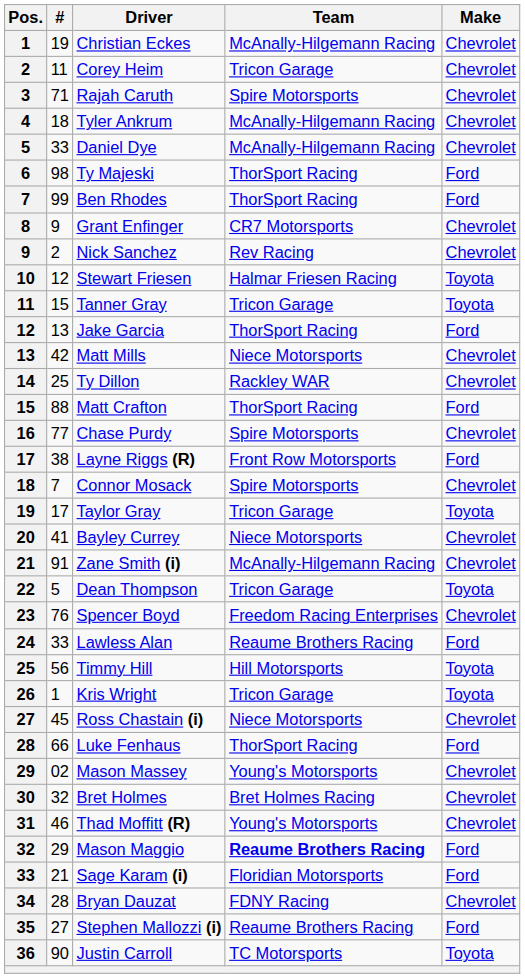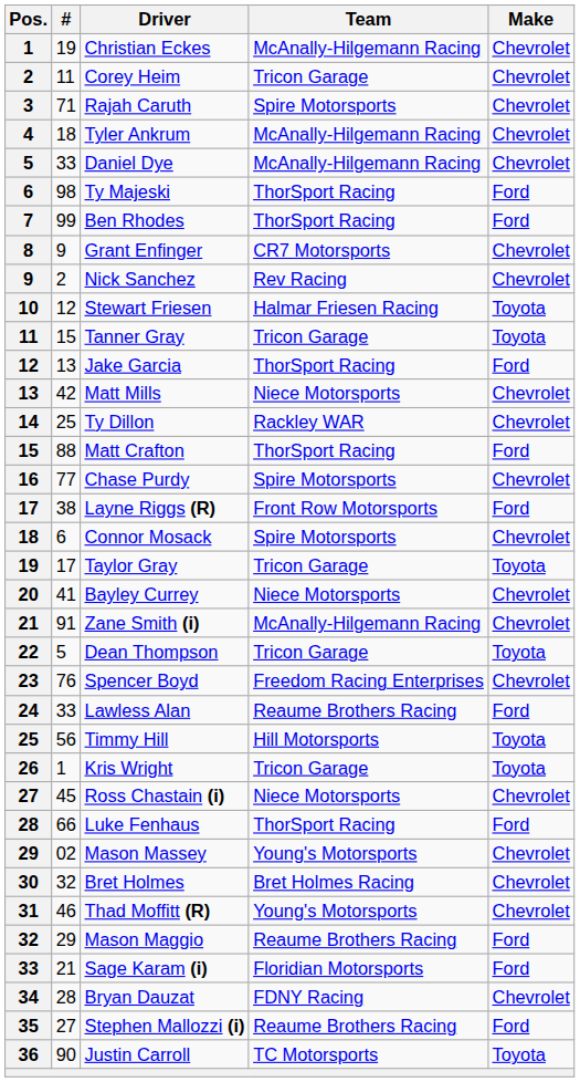Connor Mosack | #: 7 -> 6
Mason Maggio | Team: bold -> normal
